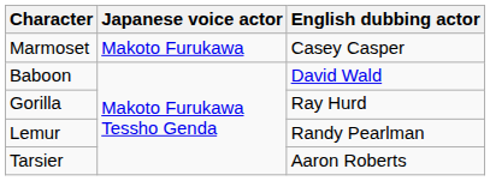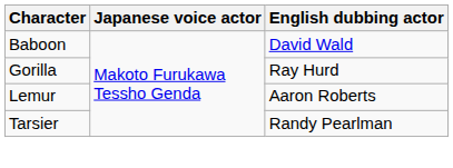- row: Marmoset | Makoto Furukawa | Casey Casper
Lemur | English dubbing actor: Randy Pearlman -> Aaron Roberts
Tarsier | English dubbing actor: Aaron Roberts -> Randy Pearlman
